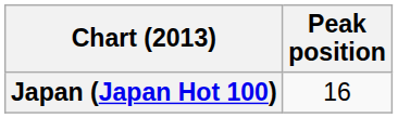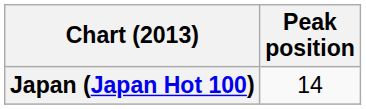Japan (Japan Hot 100) | Peak position: 16 -> 14
